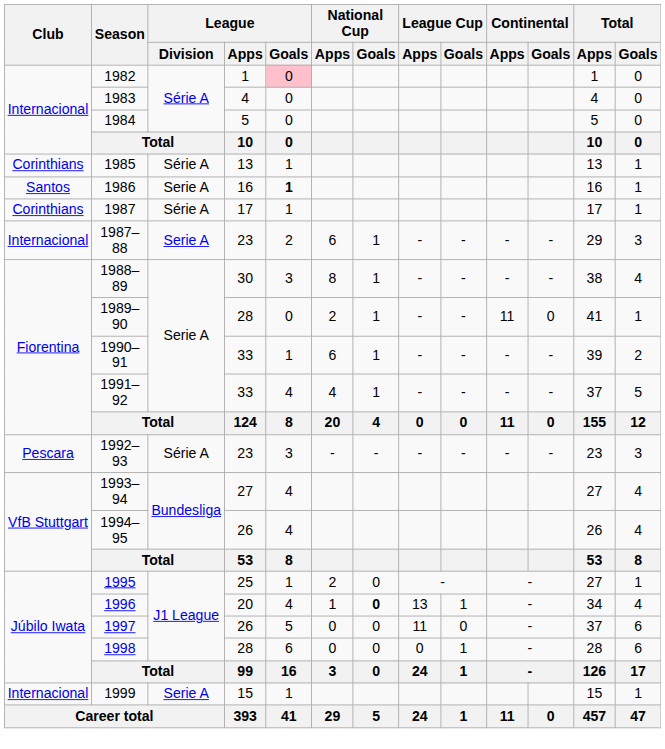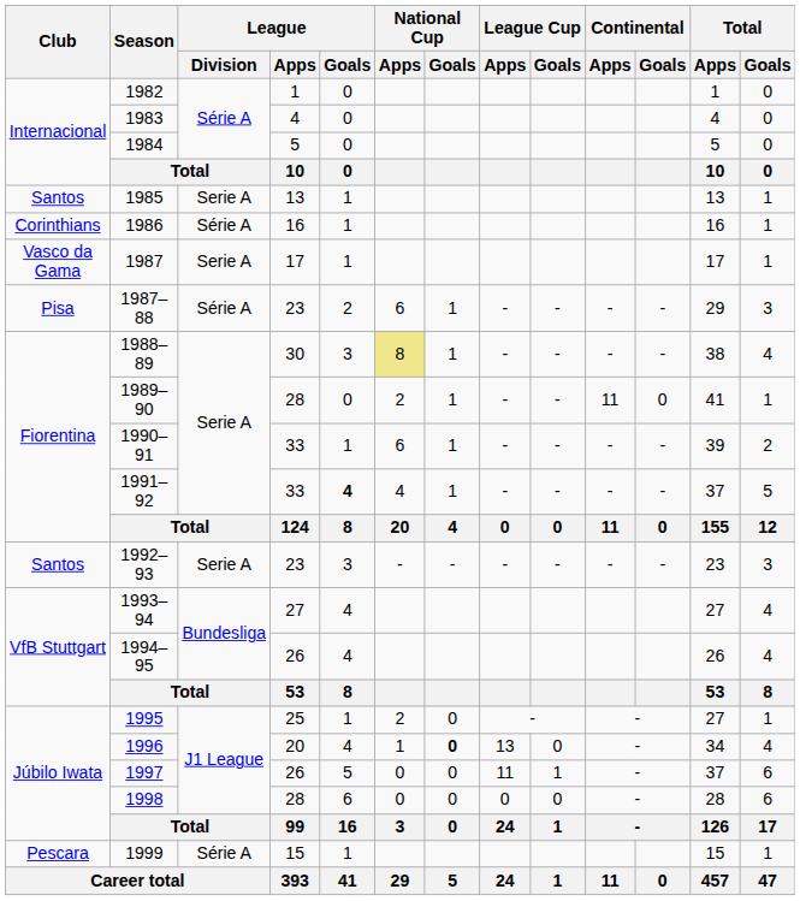1982 | League / Goals: pink background -> no background
1985 | Club: Corinthians -> Santos
1985 | League / Division: Série A -> Serie A
1986 | Club: Santos -> Corinthians
1986 | League / Division: Serie A -> Série A
1986 | League / Goals: bold -> normal
1987 | Club: Corinthians -> Vasco da Gama
1987 | League / Division: Série A -> Serie A
1987–88 | Club: Internacional -> Pisa
1987–88 | League / Division: Serie A -> Série A
1988–89 | National Cup / Apps: no background -> khaki background
1991–92 | League / Goals: normal -> bold
1992–93 | Club: Pescara -> Santos
1992–93 | League / Division: Série A -> Serie A
1996 | League Cup / Goals: 1 -> 0
1997 | League Cup / Goals: 0 -> 1
1998 | League Cup / Goals: 1 -> 0
1999 | Club: Internacional -> Pescara
1999 | League / Division: Serie A -> Série A
